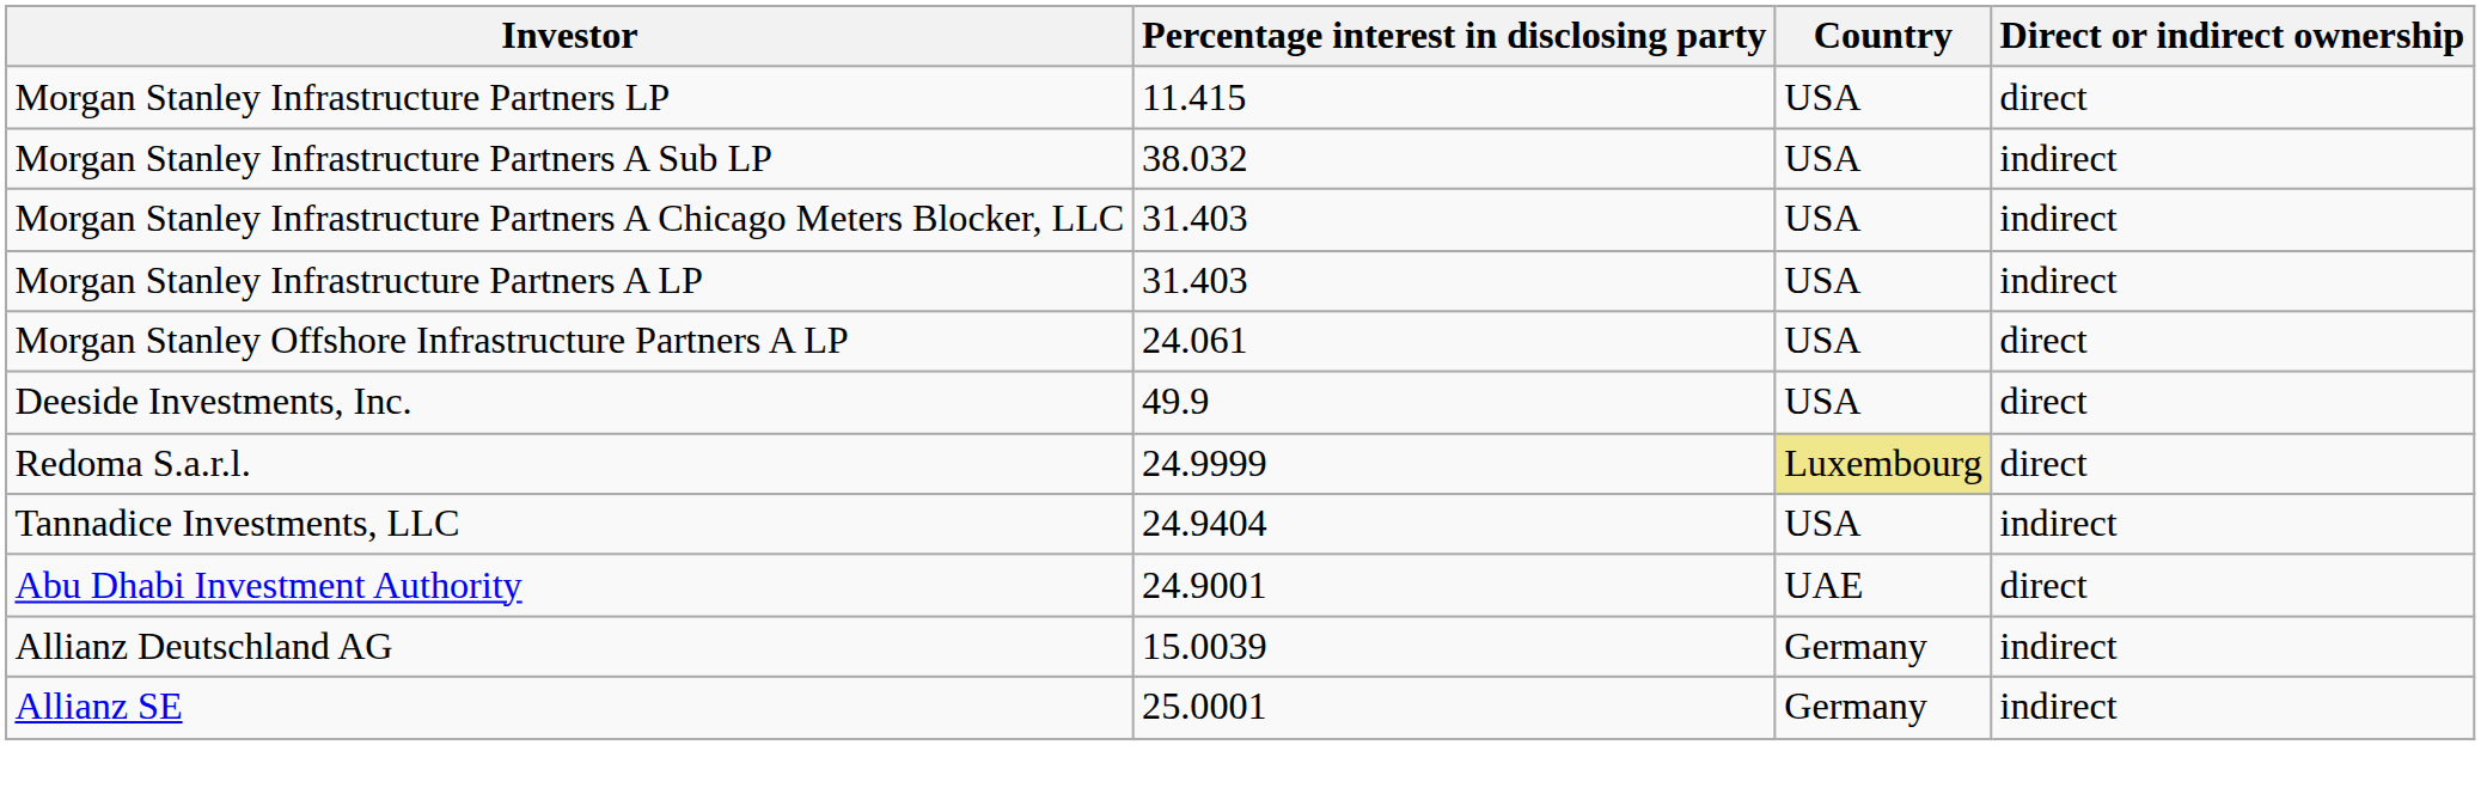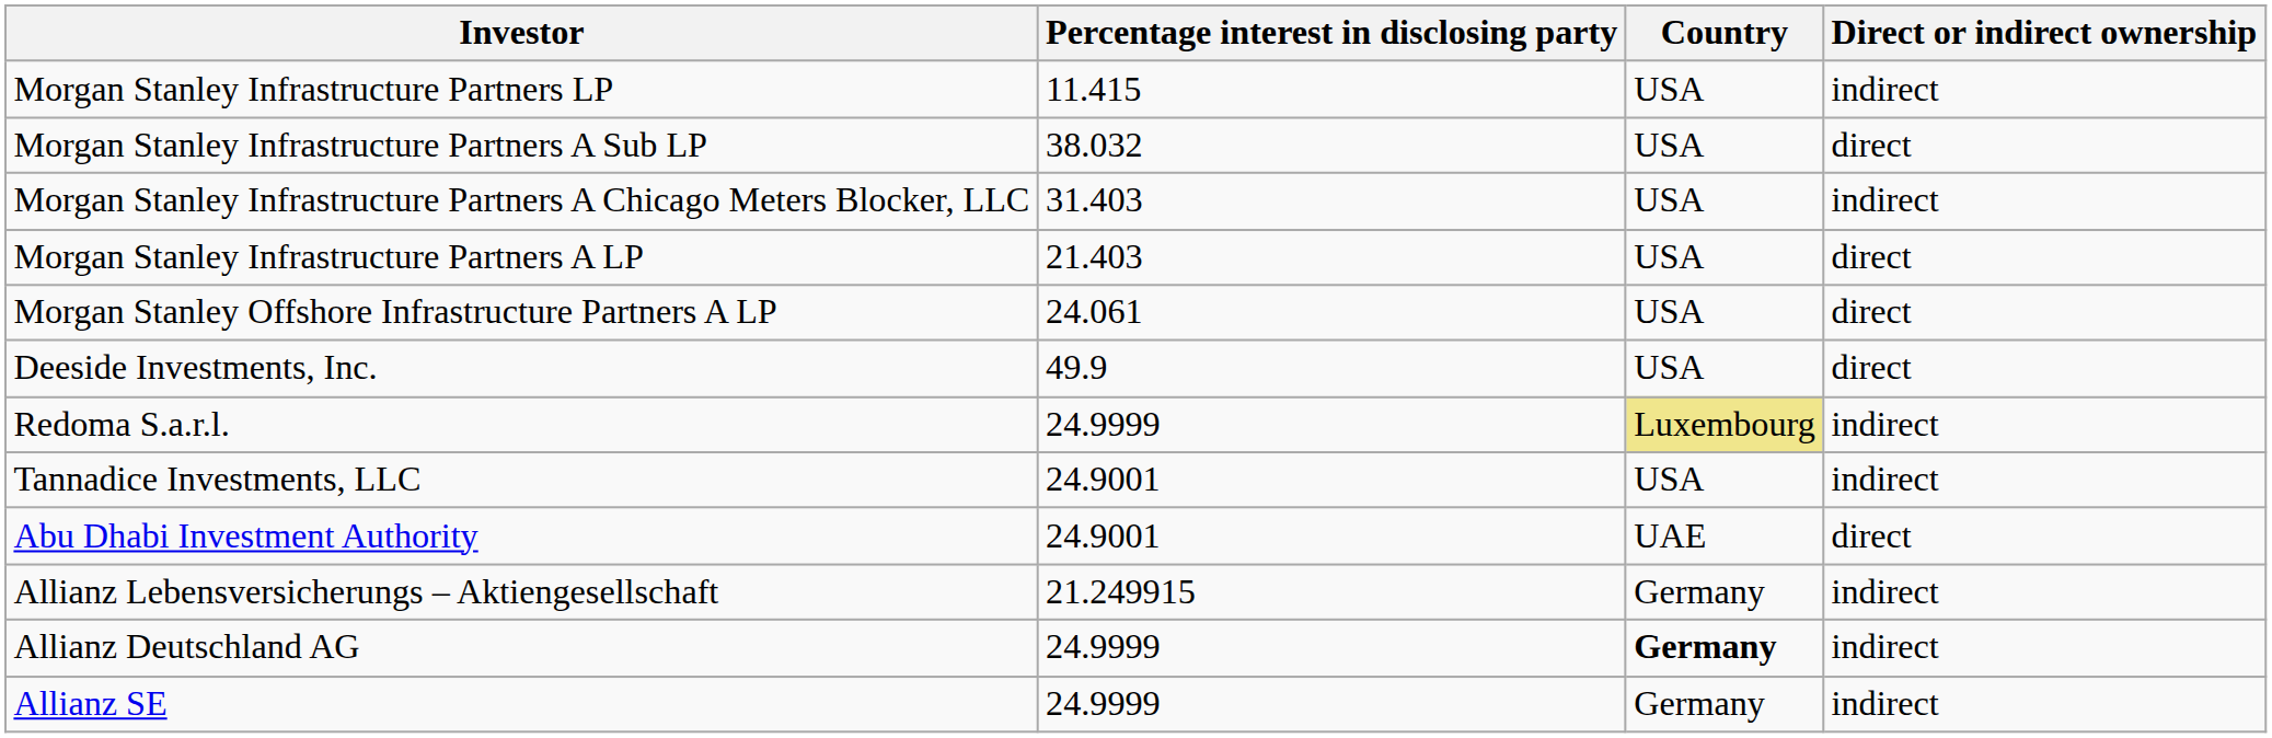Morgan Stanley Infrastructure Partners LP | Direct or indirect ownership: direct -> indirect
Morgan Stanley Infrastructure Partners A Sub LP | Direct or indirect ownership: indirect -> direct
Morgan Stanley Infrastructure Partners A LP | Percentage interest in disclosing party: 31.403 -> 21.403
Morgan Stanley Infrastructure Partners A LP | Direct or indirect ownership: indirect -> direct
Redoma S.a.r.l. | Direct or indirect ownership: direct -> indirect
Tannadice Investments, LLC | Percentage interest in disclosing party: 24.9404 -> 24.9001
+ row: Allianz Lebensversicherungs – Aktiengesellschaft | 21.249915 | Germany | indirect
Allianz Deutschland AG | Percentage interest in disclosing party: 15.0039 -> 24.9999
Allianz Deutschland AG | Country: normal -> bold
Allianz SE | Percentage interest in disclosing party: 25.0001 -> 24.9999
